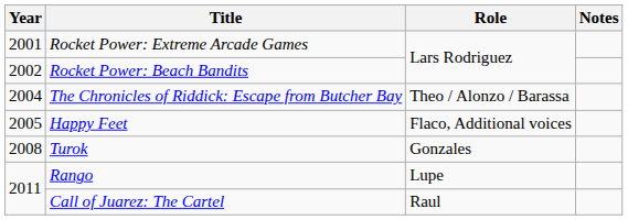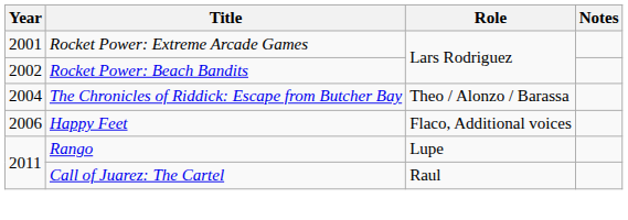Happy Feet | Year: 2005 -> 2006
- row: 2008 | Turok | Gonzales
